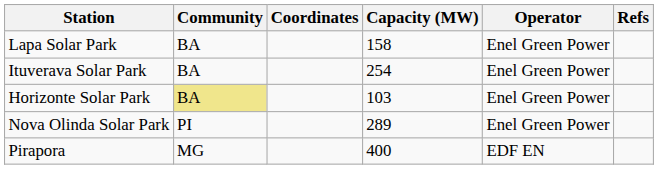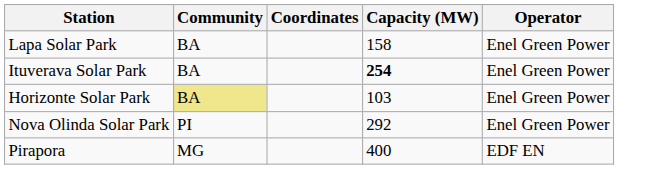- column: Refs
Ituverava Solar Park | Capacity (MW): normal -> bold
Nova Olinda Solar Park | Capacity (MW): 289 -> 292
